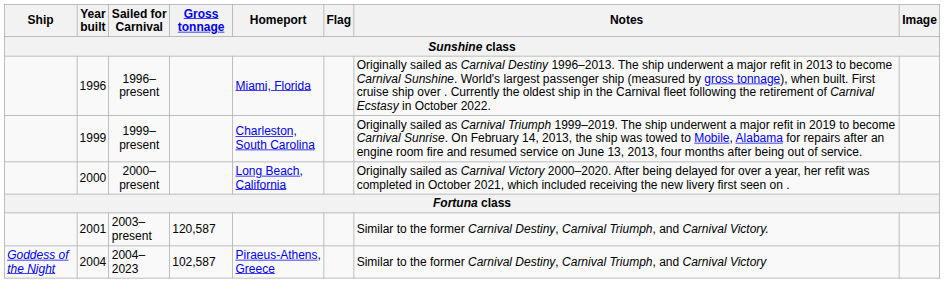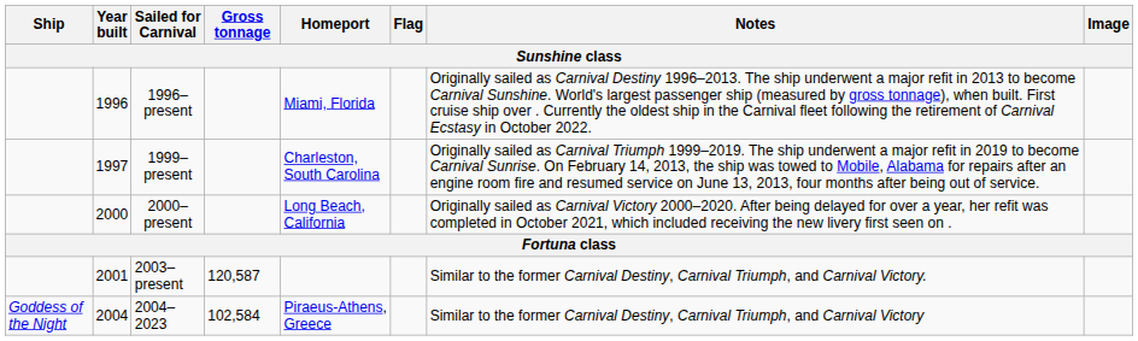1999–present | Year built: 1999 -> 1997
2004–2023 | Gross tonnage: 102,587 -> 102,584
